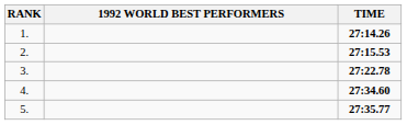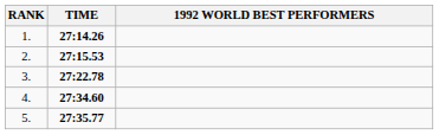columns swapped: 1992 WORLD BEST PERFORMERS <-> TIME
